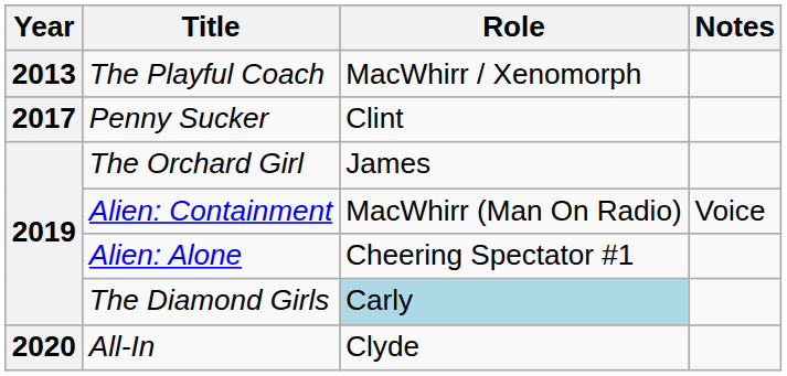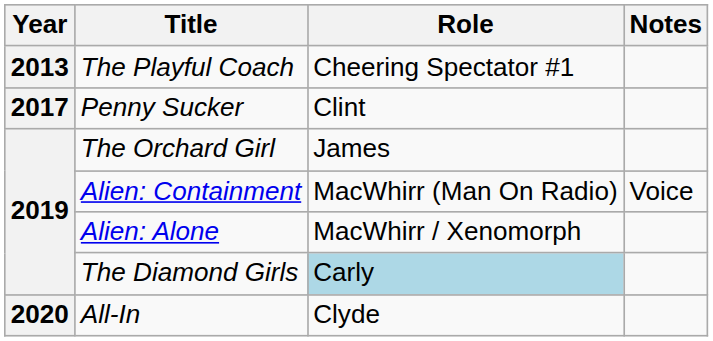The Playful Coach | Role: MacWhirr / Xenomorph -> Cheering Spectator #1
Alien: Alone | Role: Cheering Spectator #1 -> MacWhirr / Xenomorph
